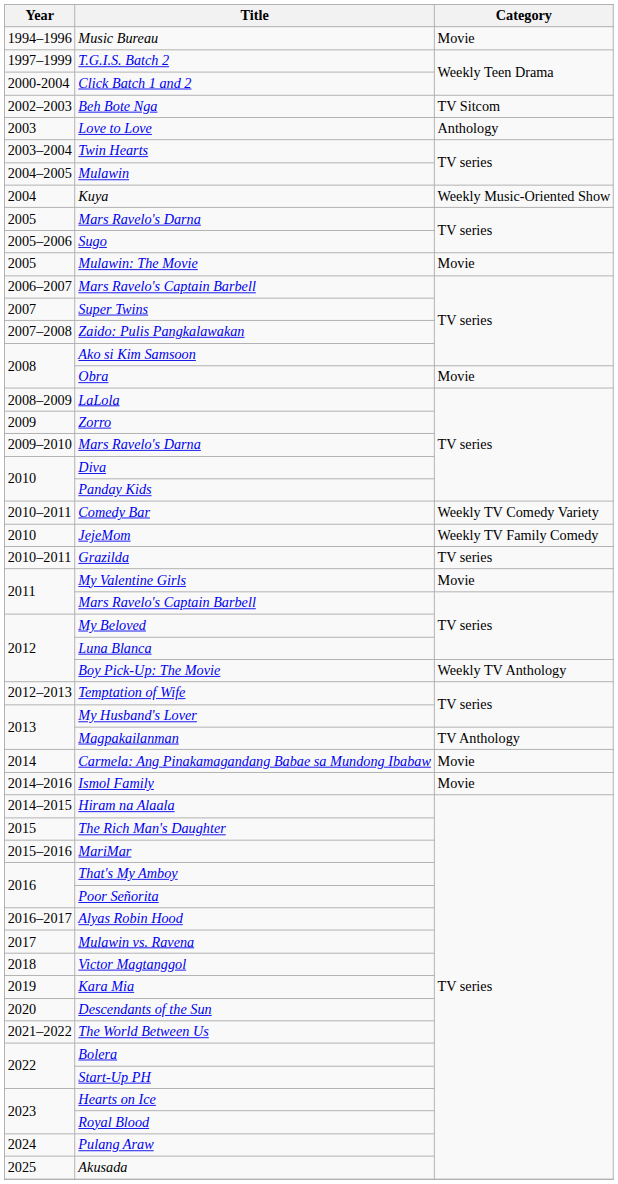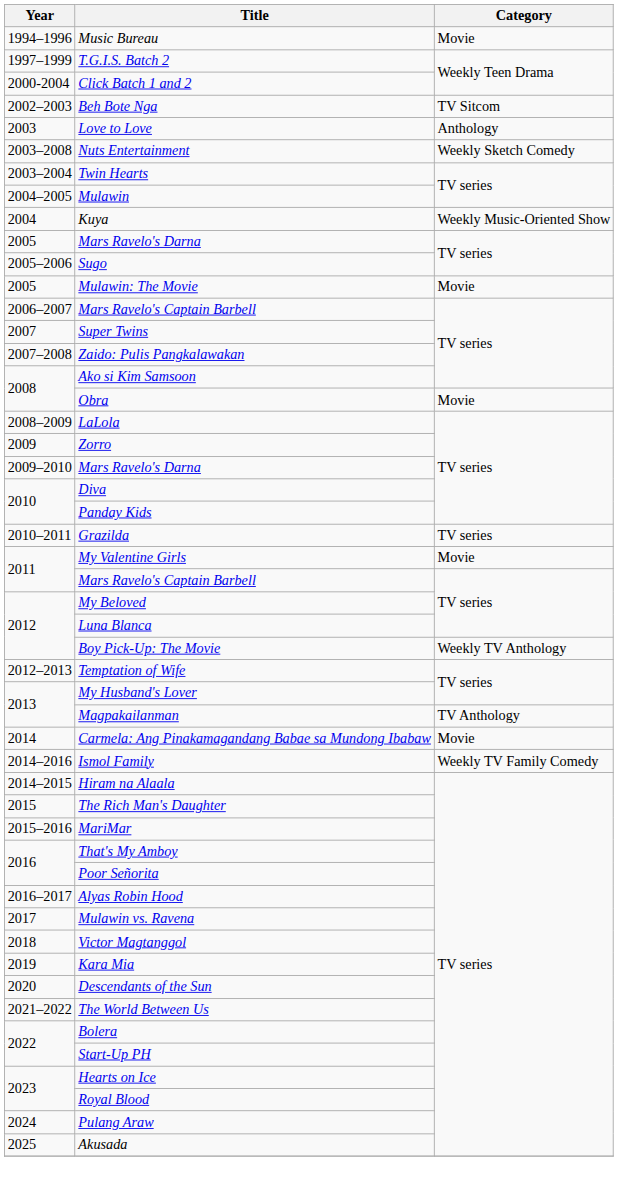+ row: 2003–2008 | Nuts Entertainment | Weekly Sketch Comedy
- row: 2010–2011 | Comedy Bar | Weekly TV Comedy Variety
- row: 2010 | JejeMom | Weekly TV Family Comedy
Ismol Family | Category: Movie -> Weekly TV Family Comedy
